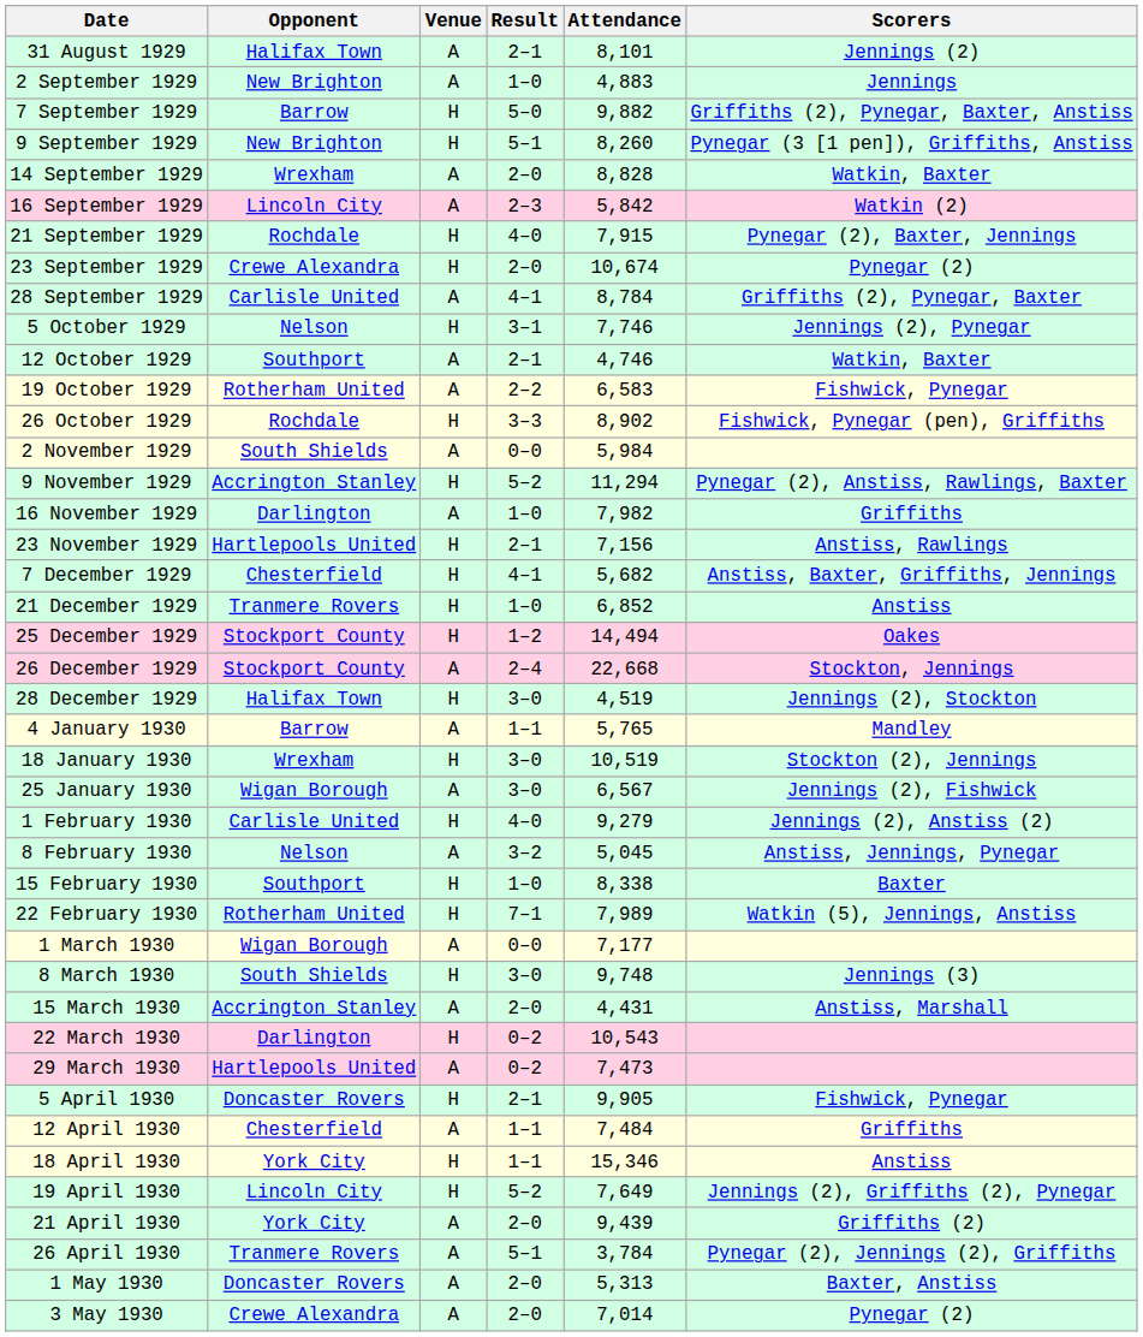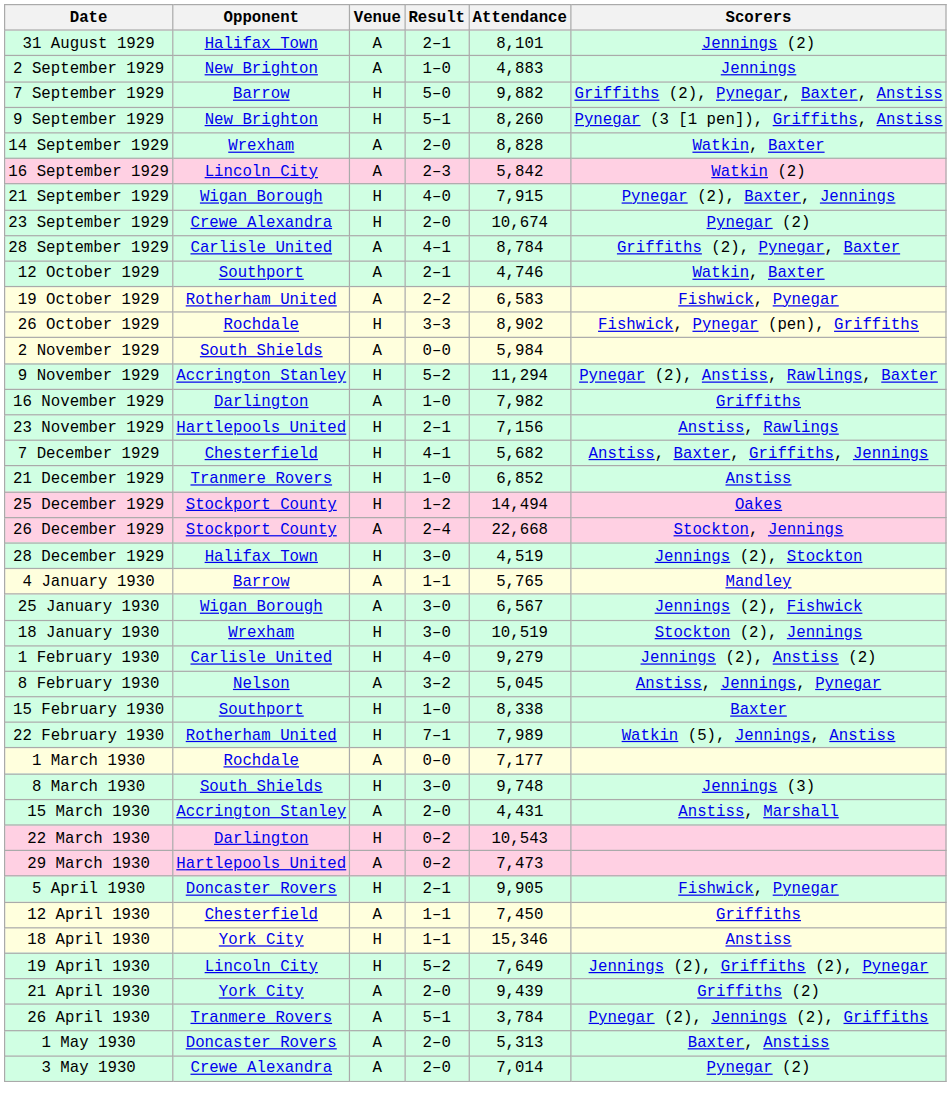21 September 1929 | Opponent: Rochdale -> Wigan Borough
- row: 5 October 1929 | Nelson | H | 3–1 | 7,746 | Jennings (2), Pynegar
rows swapped: 18 January 1930 <-> 25 January 1930
1 March 1930 | Opponent: Wigan Borough -> Rochdale
12 April 1930 | Attendance: 7,484 -> 7,450
